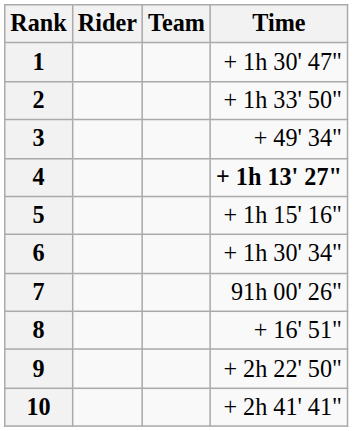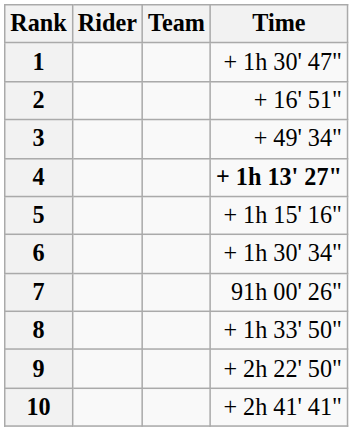2 | Time: + 1h 33' 50" -> + 16' 51"
8 | Time: + 16' 51" -> + 1h 33' 50"
